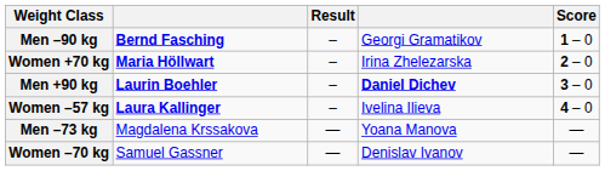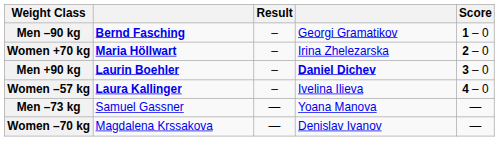Men –73 kg | column 2: Magdalena Krssakova -> Samuel Gassner
Women –70 kg | column 2: Samuel Gassner -> Magdalena Krssakova
